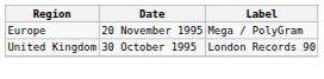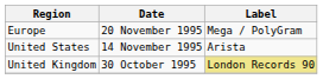+ row: United States | 14 November 1995 | Arista
United Kingdom | Label: no background -> khaki background
